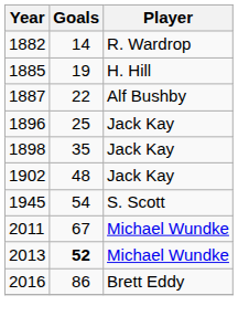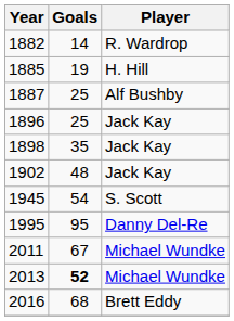1887 | Goals: 22 -> 25
+ row: 1995 | 95 | Danny Del-Re
2016 | Goals: 86 -> 68
